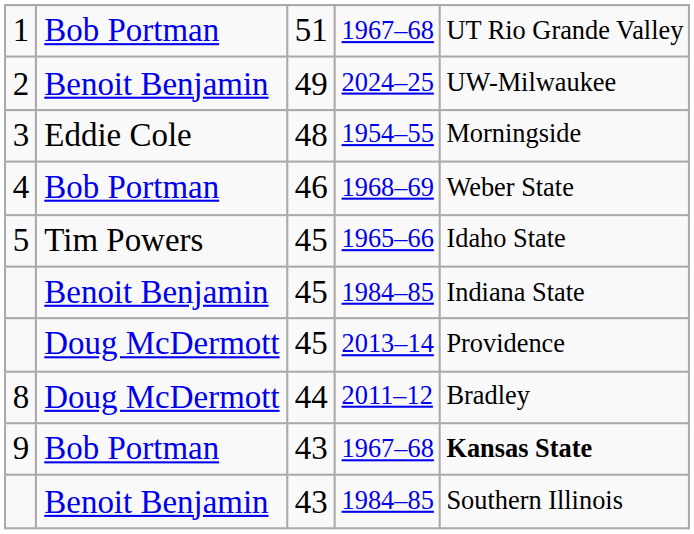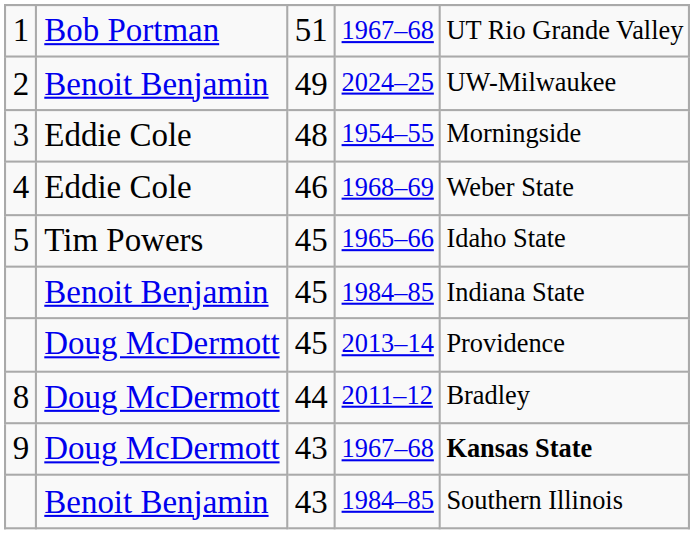4 | column 2: Bob Portman -> Eddie Cole
9 | column 2: Bob Portman -> Doug McDermott
